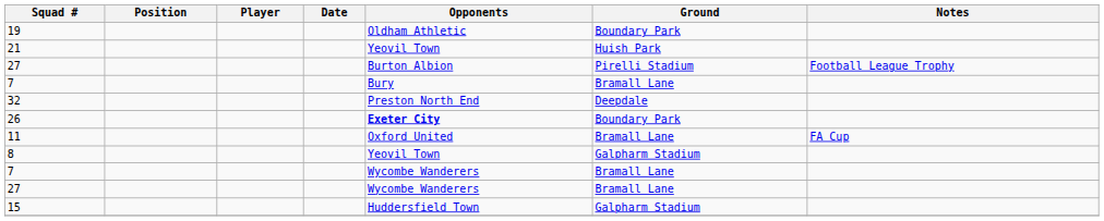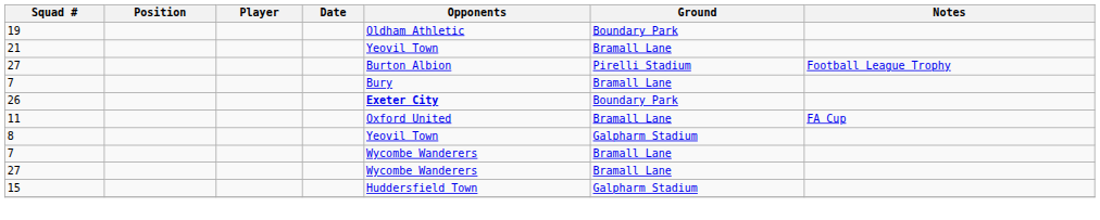21 | Ground: Huish Park -> Bramall Lane
- row: 32 | Preston North End | Deepdale
